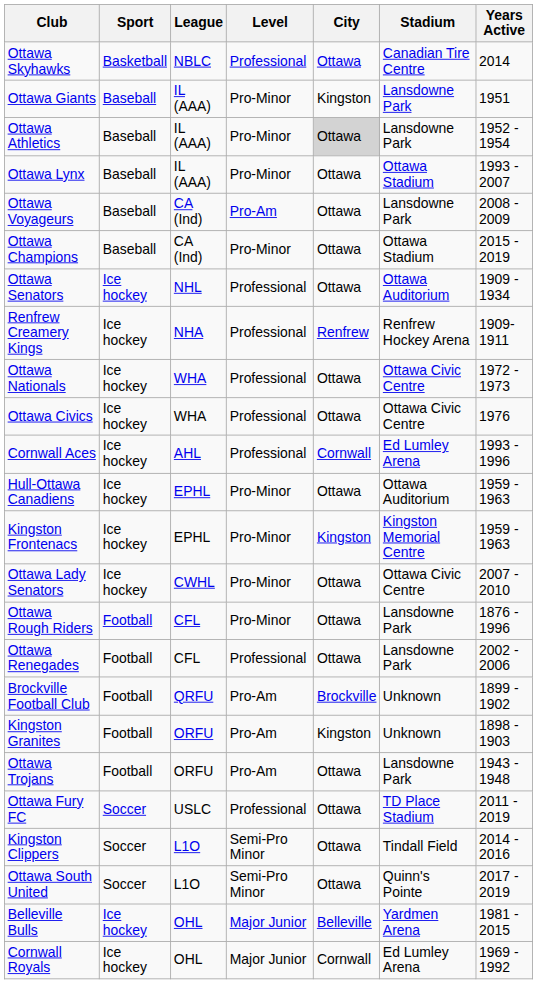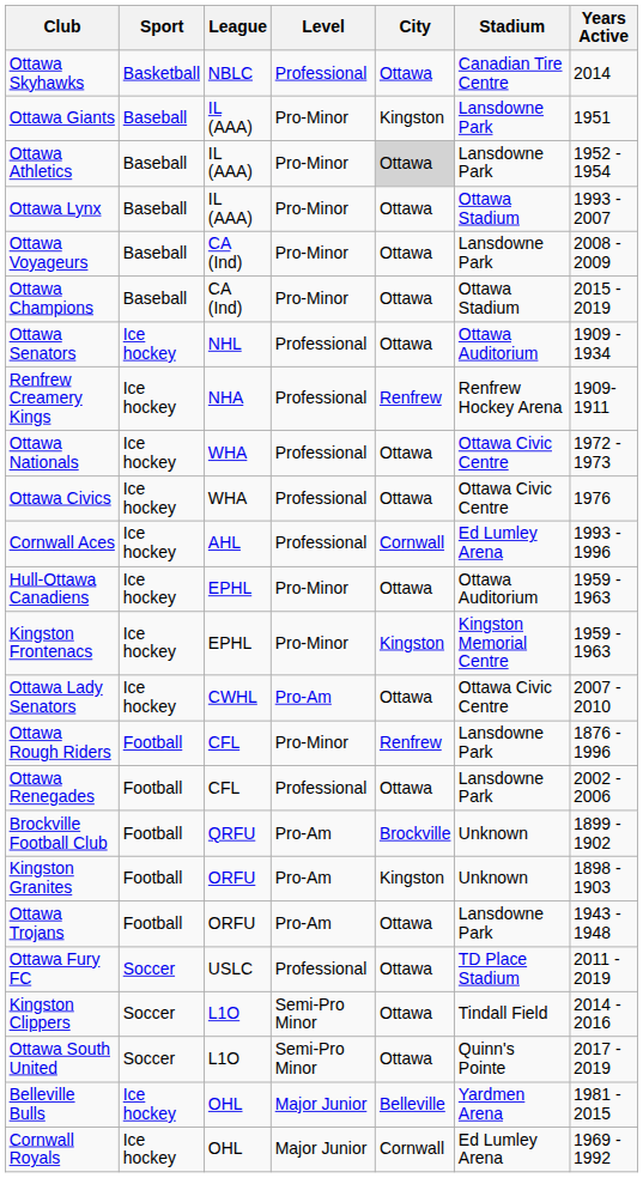Ottawa Voyageurs | Level: Pro-Am -> Pro-Minor
Ottawa Lady Senators | Level: Pro-Minor -> Pro-Am
Ottawa Rough Riders | City: Ottawa -> Renfrew
